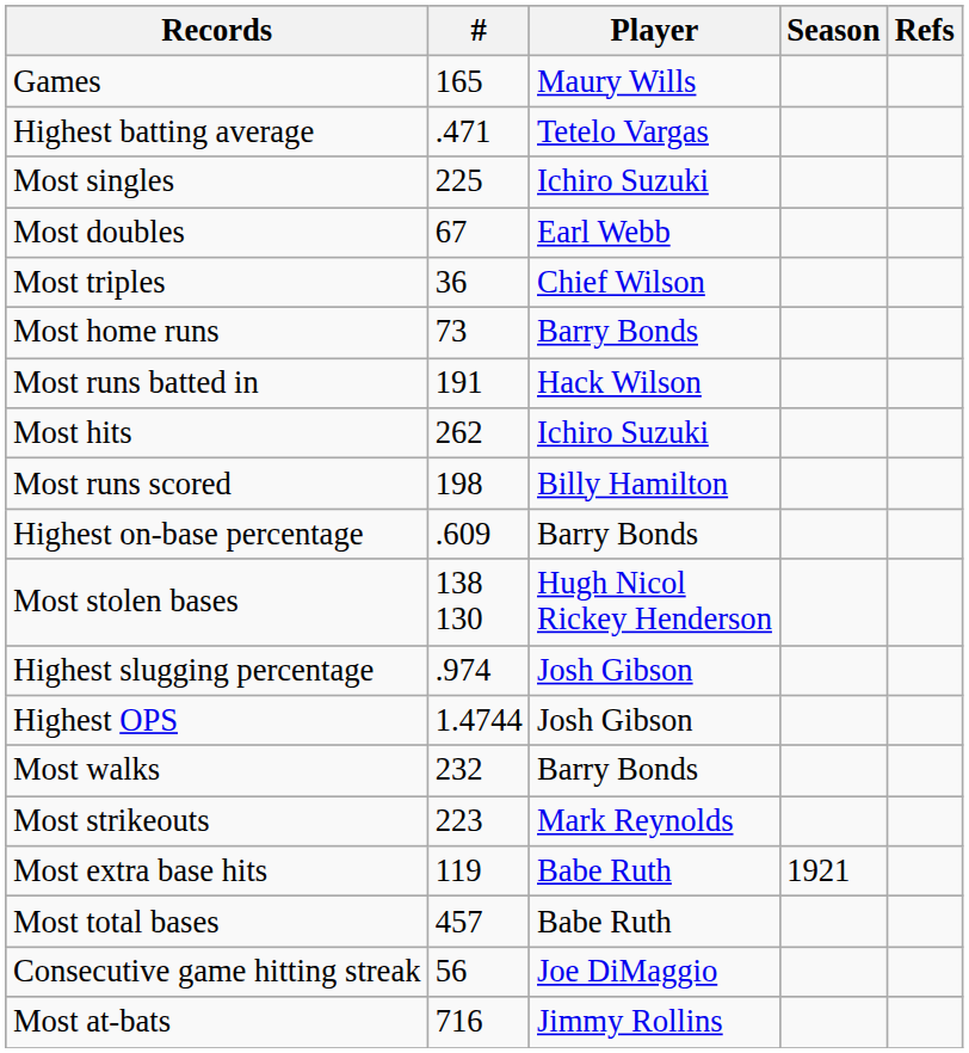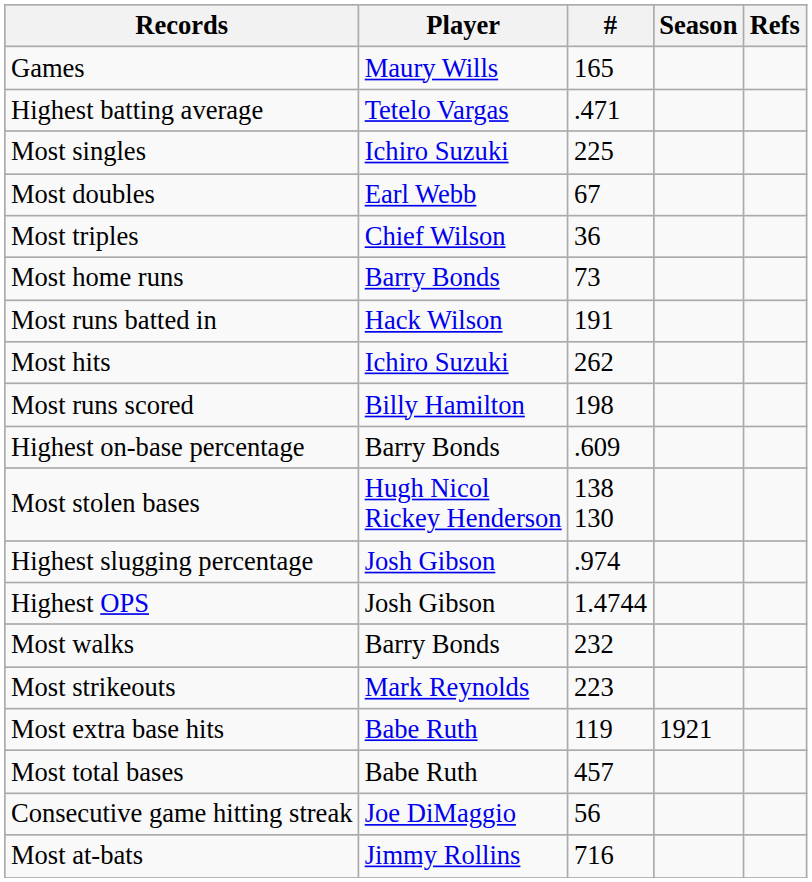columns swapped: Player <-> #
